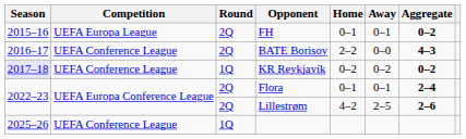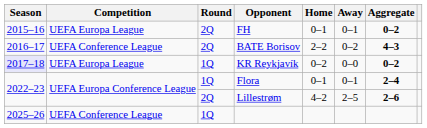BATE Borisov | Away: 0–0 -> 0–2
KR Reykjavík | Competition: UEFA Conference League -> UEFA Europa League
KR Reykjavík | Away: 0–2 -> 0–0
Flora | Round: 2Q -> 1Q
